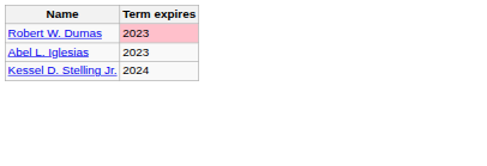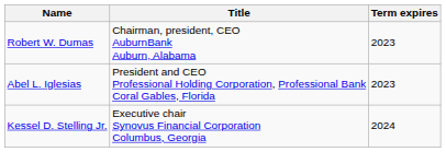+ column: Title | Chairman, president, CEO AuburnBank Auburn, Alabama | President and CEO Professional Holding Corporation, Professional Bank Coral Gables, Florida | Executive chair Synovus Financial Corporation Columbus, Georgia
Robert W. Dumas | Term expires: pink background -> no background
